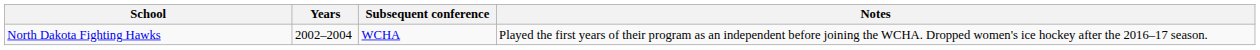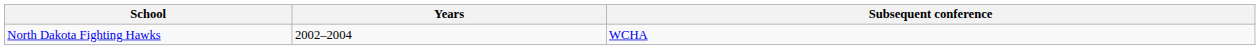- column: Notes | Played the first years of their program as an independent before joining the WCHA. Dropped women's ice hockey after the 2016–17 season.
